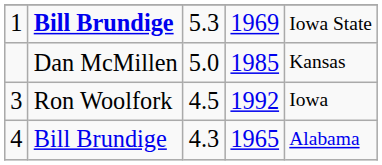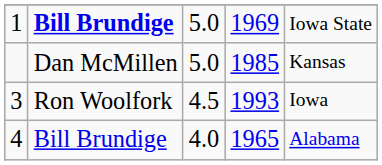1 | column 3: 5.3 -> 5.0
3 | column 4: 1992 -> 1993
4 | column 3: 4.3 -> 4.0
